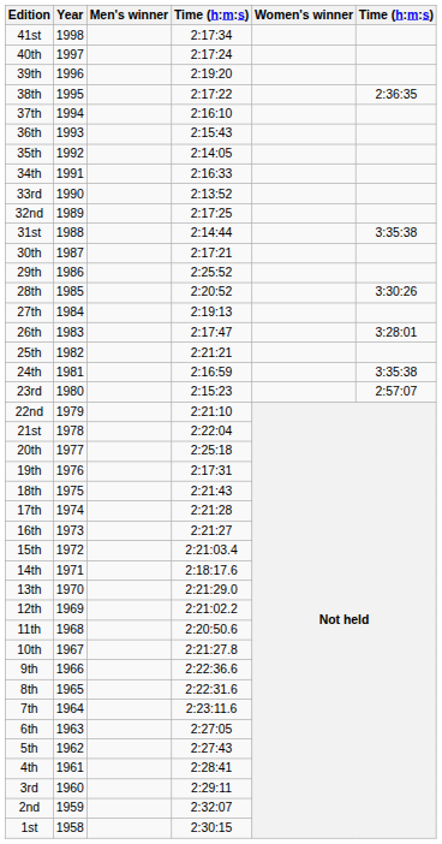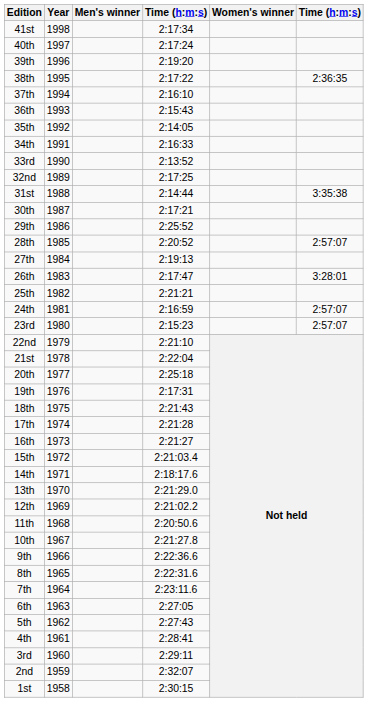28th | column 6: 3:30:26 -> 2:57:07
24th | column 6: 3:35:38 -> 2:57:07
